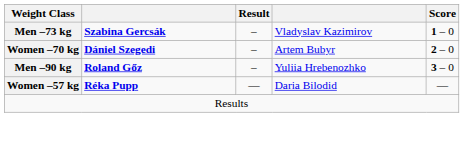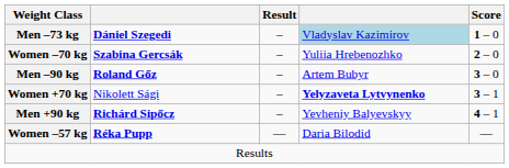Men –73 kg | column 2: Szabina Gercsák -> Dániel Szegedi
Men –73 kg | column 4: no background -> lightblue background
Women –70 kg | column 2: Dániel Szegedi -> Szabina Gercsák
Women –70 kg | column 4: Artem Bubyr -> Yuliia Hrebenozhko
Men –90 kg | column 4: Yuliia Hrebenozhko -> Artem Bubyr
+ row: Women +70 kg | Nikolett Sági | – | Yelyzaveta Lytvynenko | 3 – 1
+ row: Men +90 kg | Richárd Sipőcz | – | Yevheniy Balyevskyy | 4 – 1
